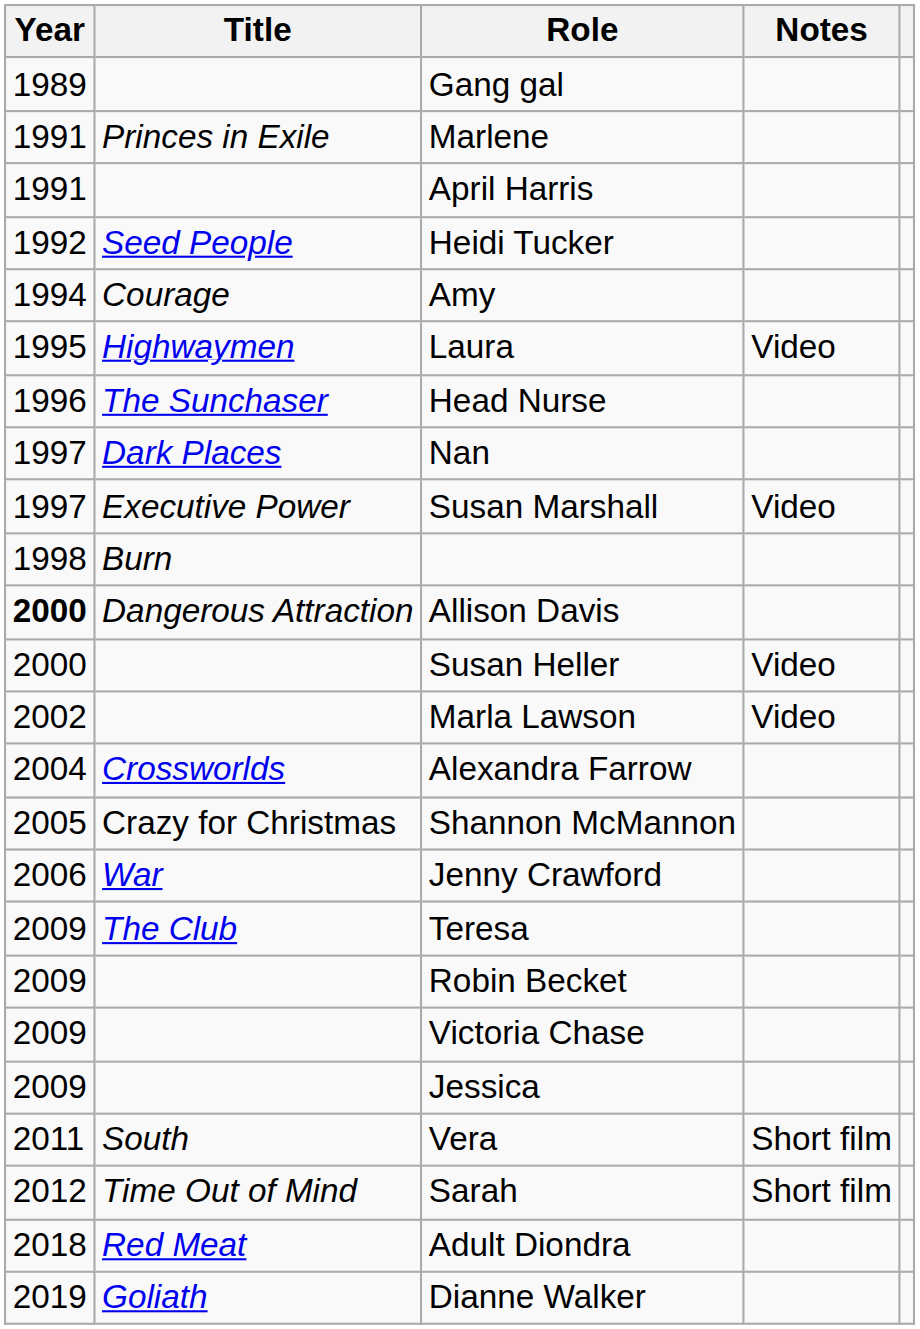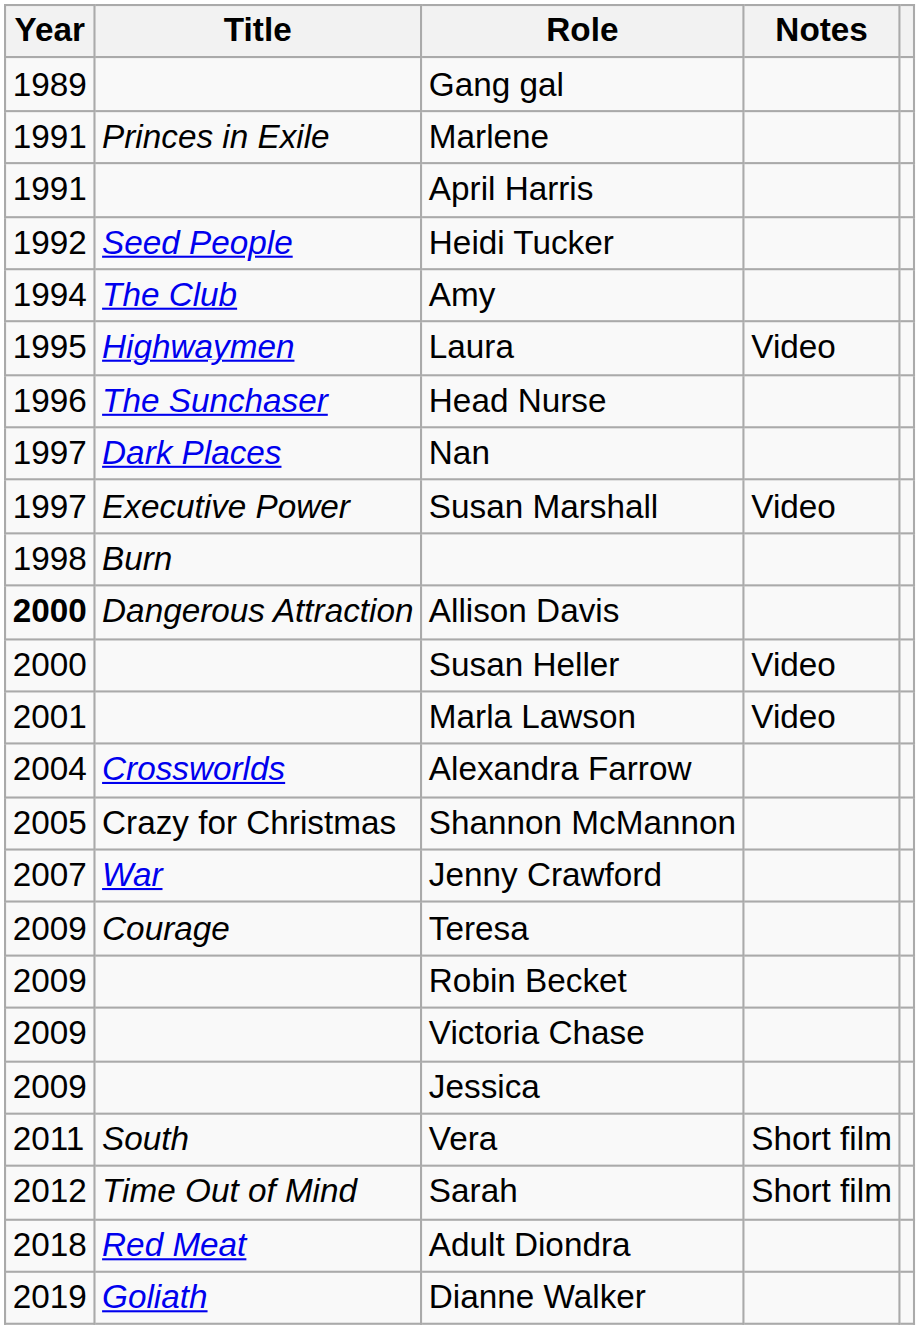Amy | Title: Courage -> The Club
Marla Lawson | Year: 2002 -> 2001
Jenny Crawford | Year: 2006 -> 2007
Teresa | Title: The Club -> Courage
